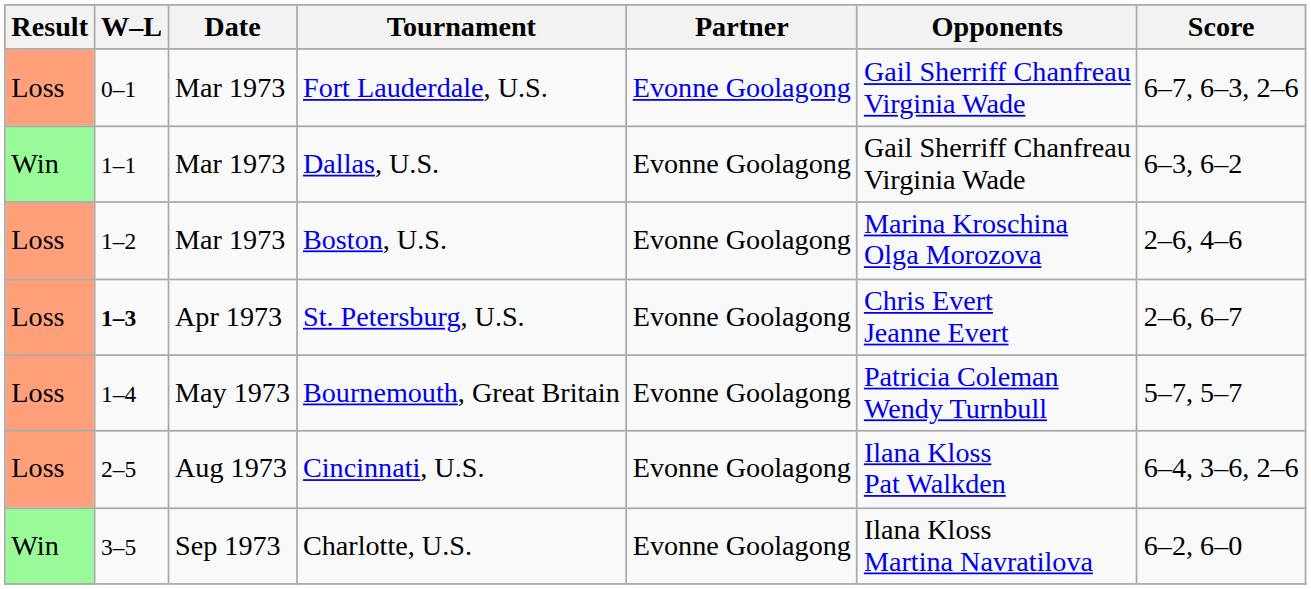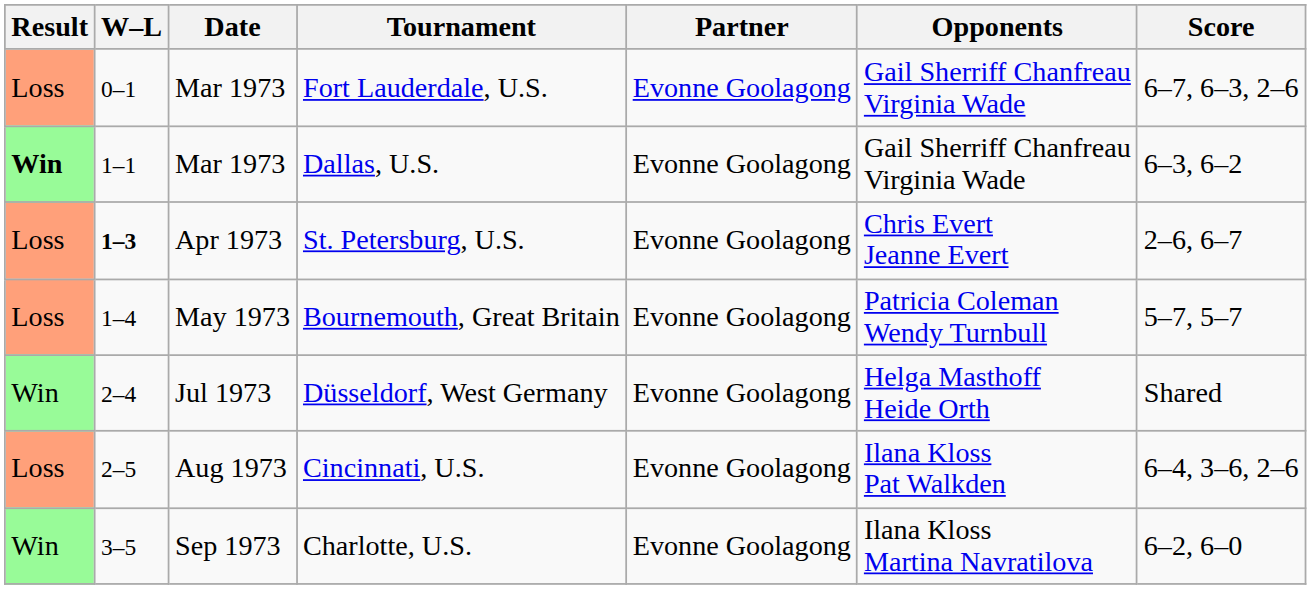Dallas, U.S. | Result: normal -> bold
- row: Loss | 1–2 | Mar 1973 | Boston, U.S. | Evonne Goolagong | Marina Kroschina Olga Morozova | 2–6, 4–6
+ row: Win | 2–4 | Jul 1973 | Düsseldorf, West Germany | Evonne Goolagong | Helga Masthoff Heide Orth | Shared
